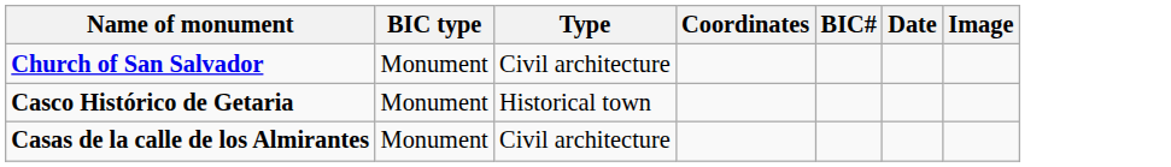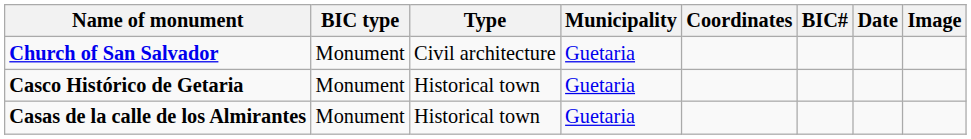+ column: Municipality | Guetaria | Guetaria | Guetaria
Casas de la calle de los Almirantes | Type: Civil architecture -> Historical town
